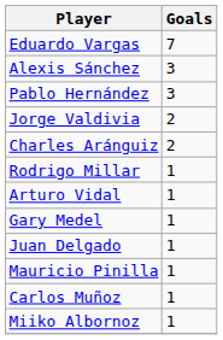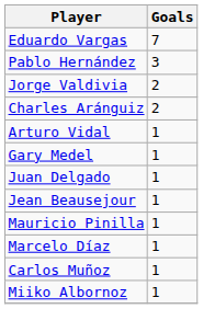- row: Alexis Sánchez | 3
- row: Rodrigo Millar | 1
+ row: Jean Beausejour | 1
+ row: Marcelo Díaz | 1
